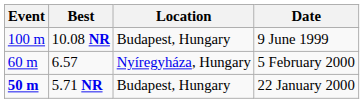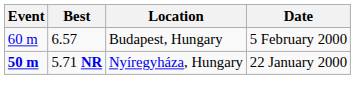- row: 100 m | 10.08 NR | Budapest, Hungary | 9 June 1999
6.57 | Location: Nyíregyháza, Hungary -> Budapest, Hungary
5.71 NR | Location: Budapest, Hungary -> Nyíregyháza, Hungary
